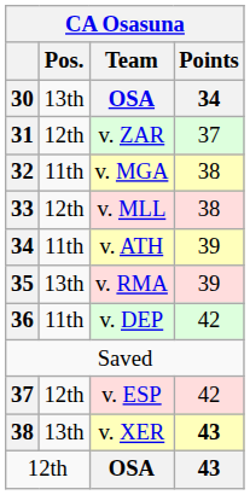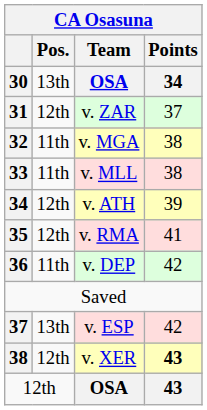v. MLL | Pos.: 12th -> 11th
v. ATH | Pos.: 11th -> 12th
v. RMA | Pos.: 13th -> 12th
v. RMA | Points: 39 -> 41
v. ESP | Pos.: 12th -> 13th
v. XER | Pos.: 13th -> 12th
